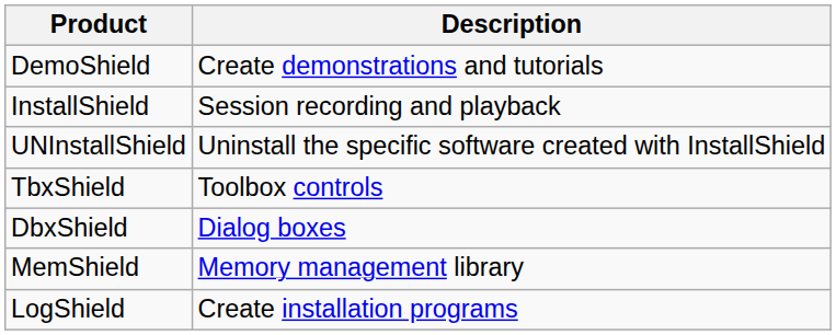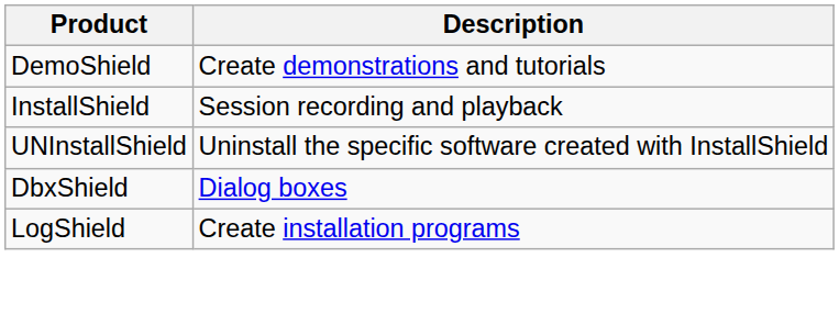- row: TbxShield | Toolbox controls
- row: MemShield | Memory management library
